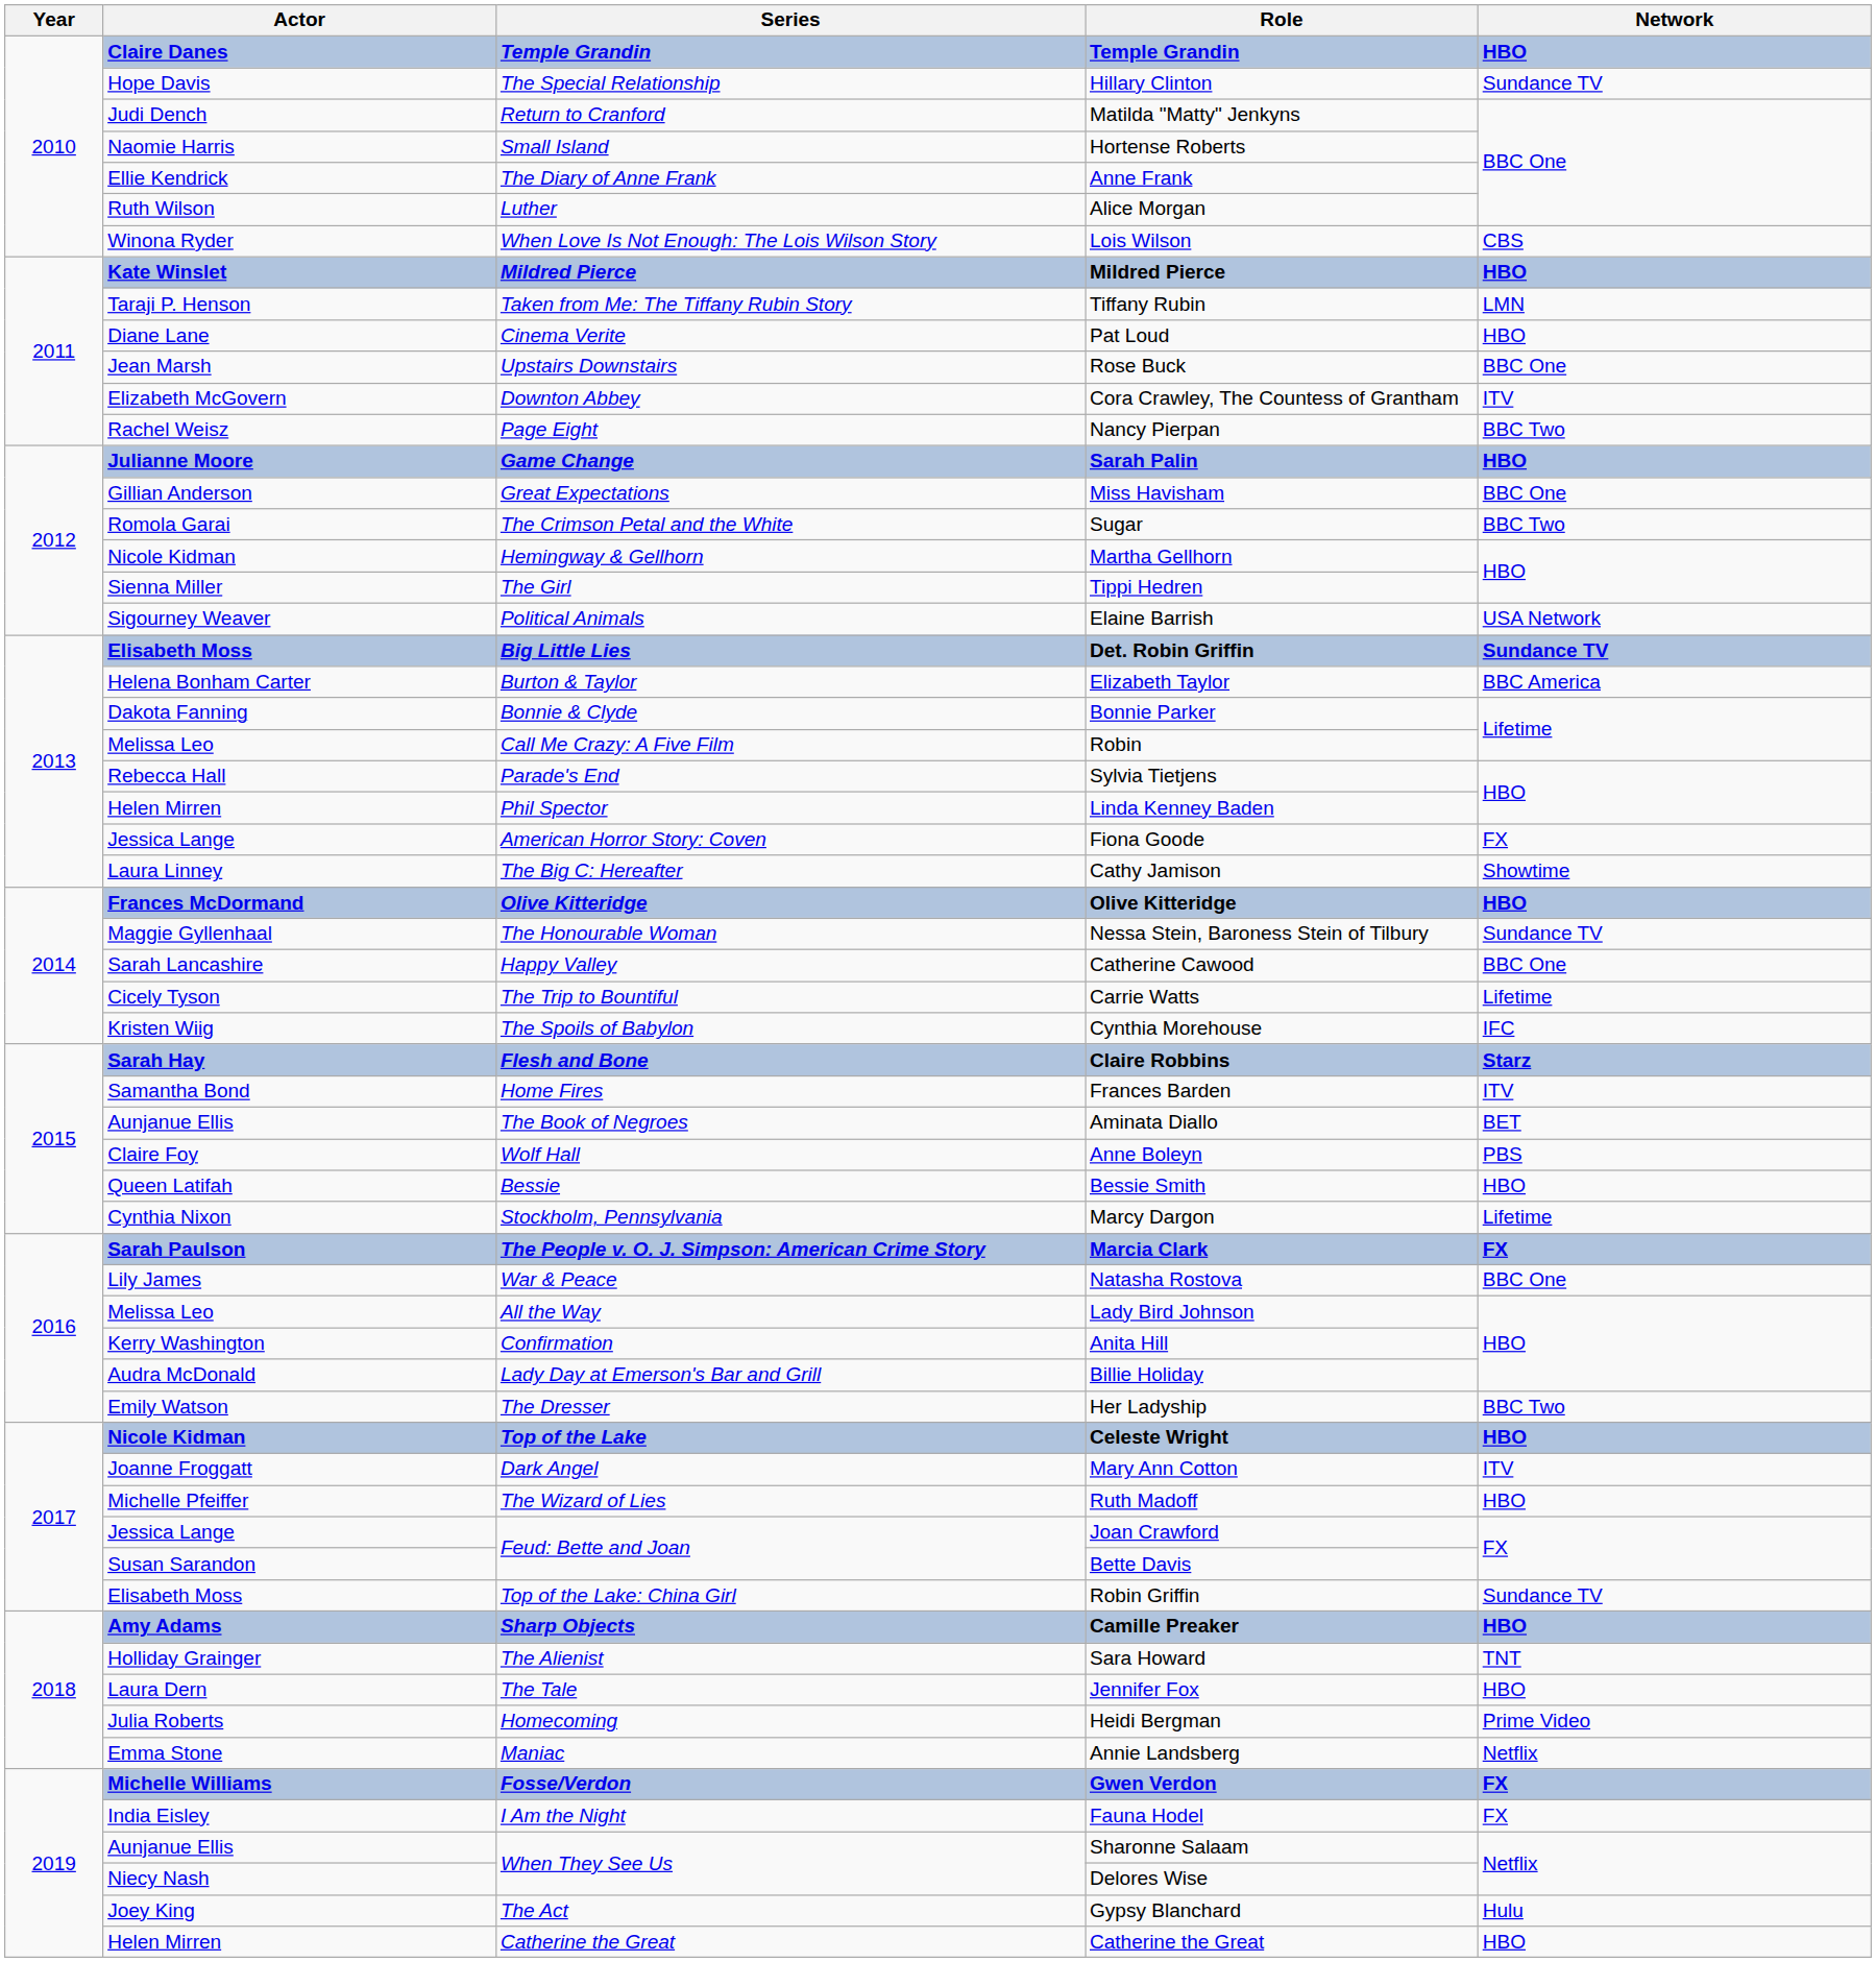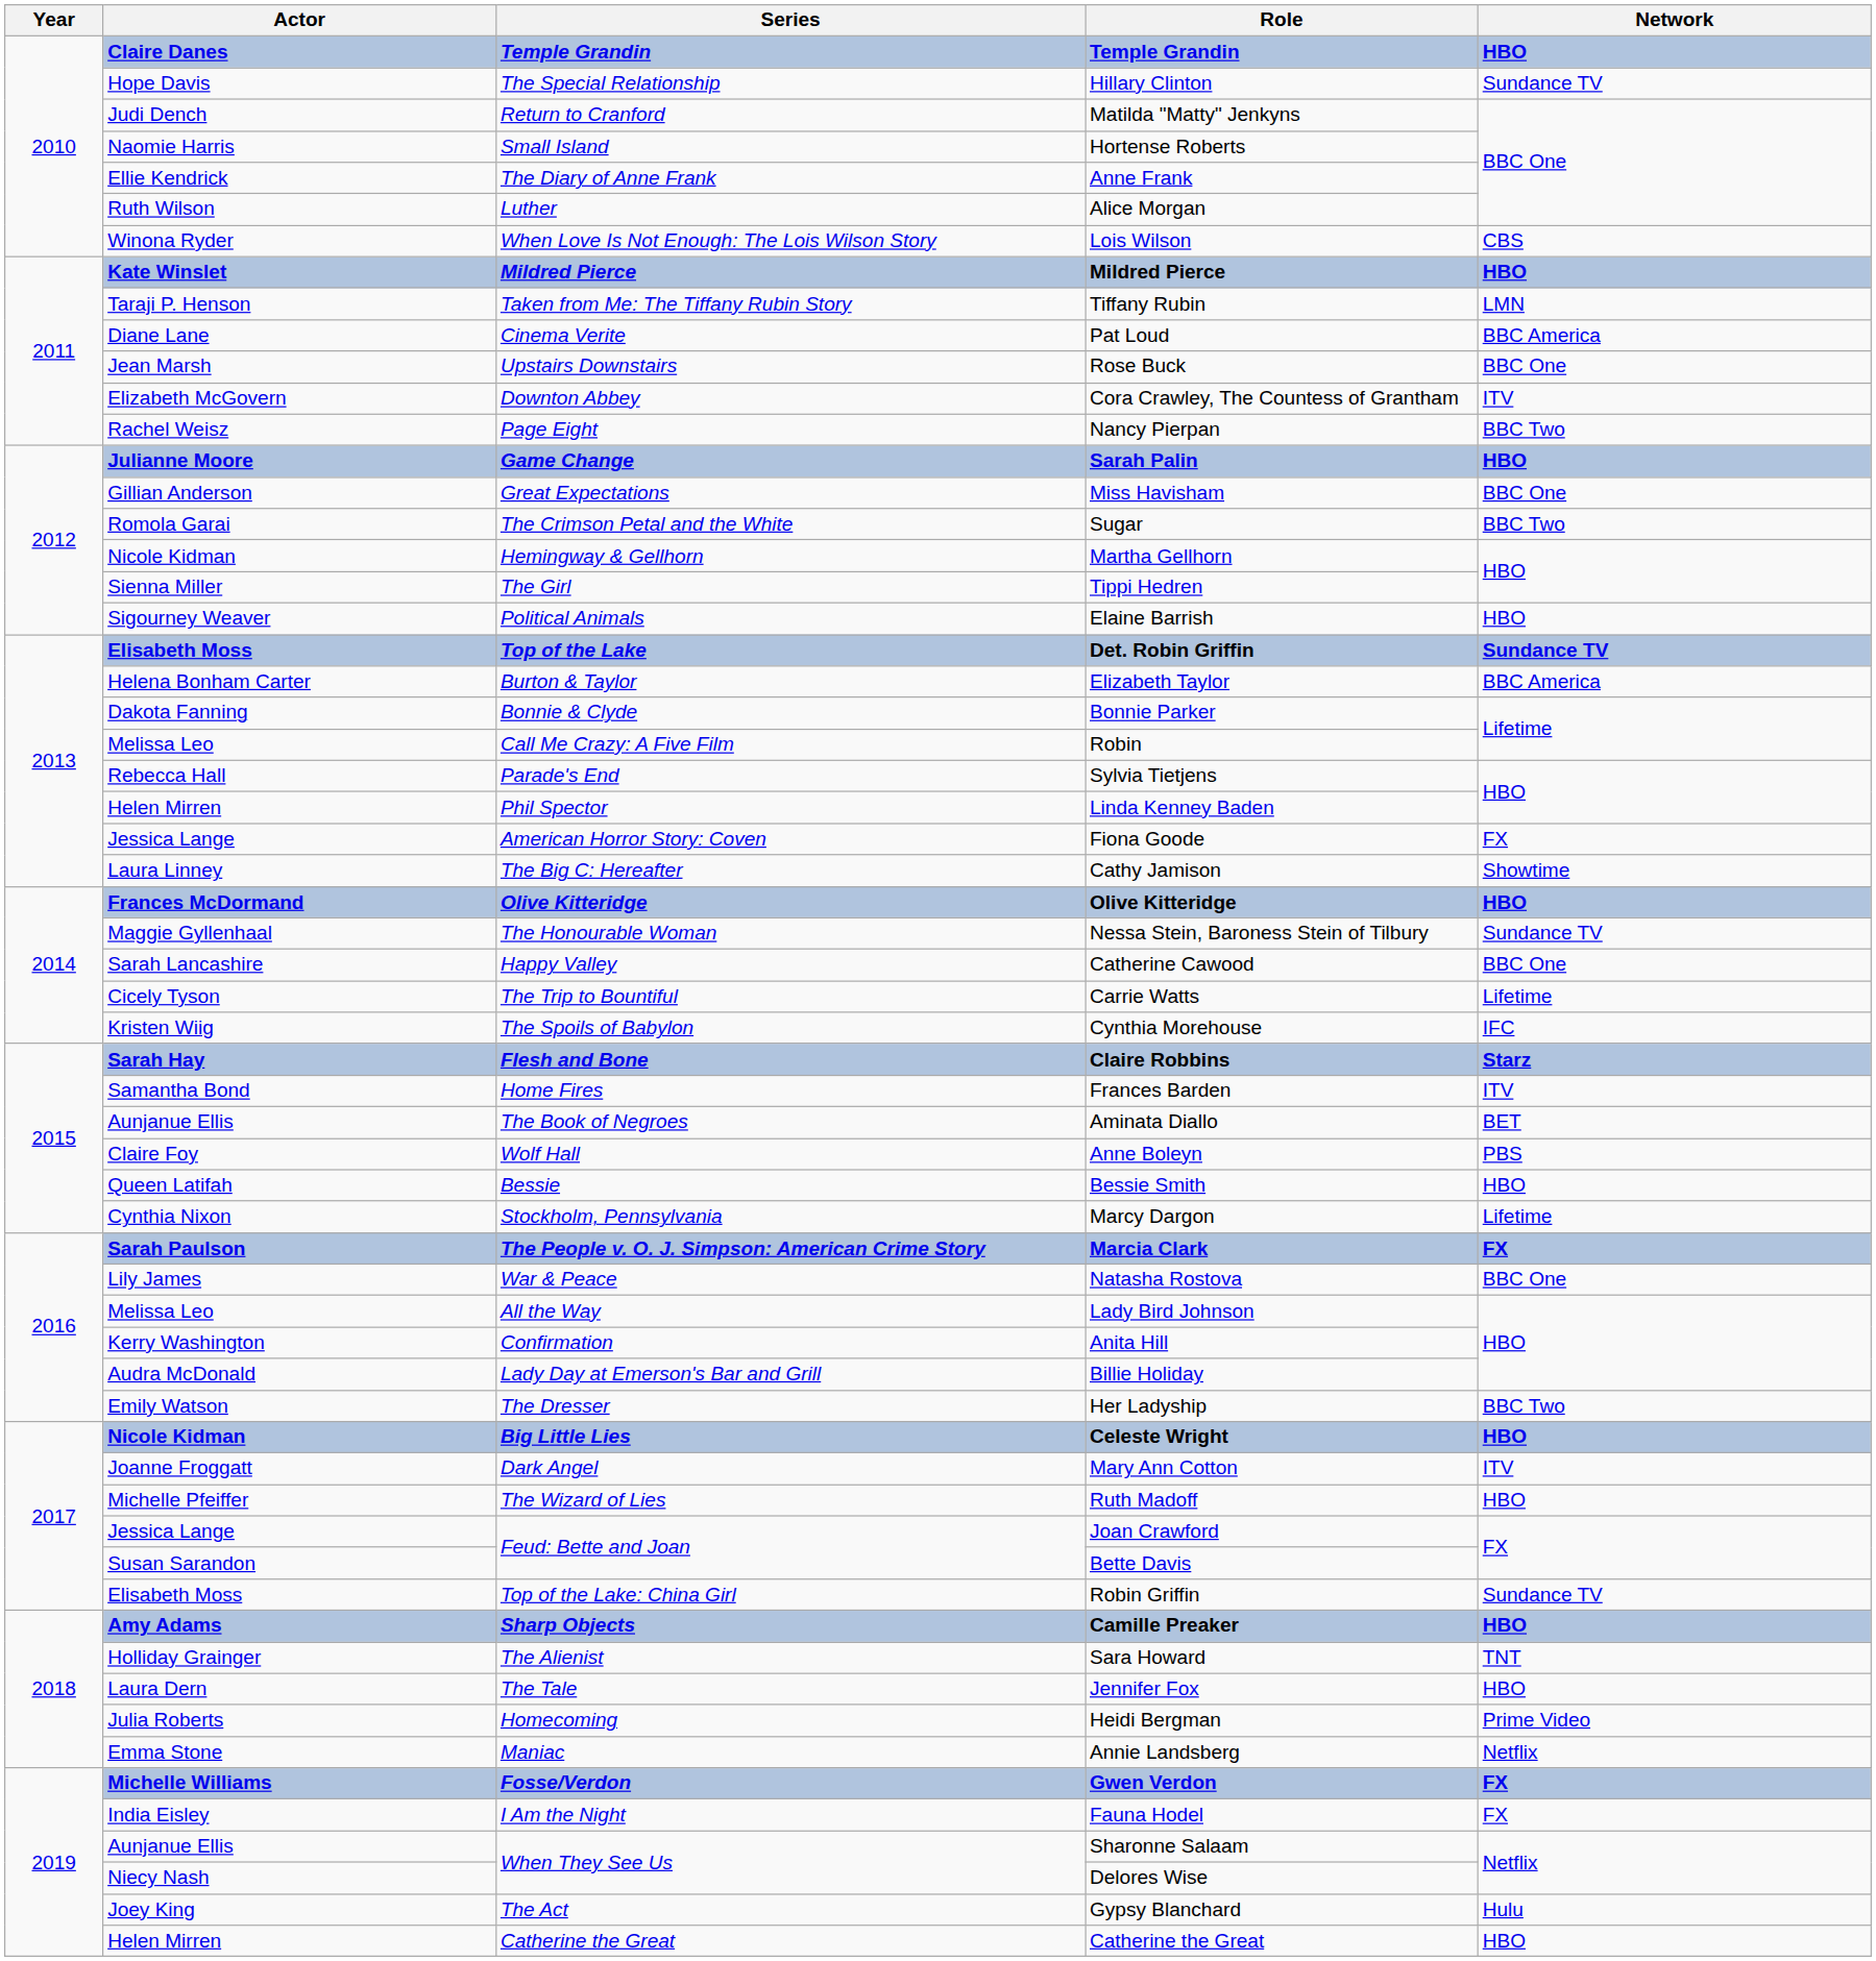Pat Loud | Network: HBO -> BBC America
Elaine Barrish | Network: USA Network -> HBO
Det. Robin Griffin | Series: Big Little Lies -> Top of the Lake
Celeste Wright | Series: Top of the Lake -> Big Little Lies
